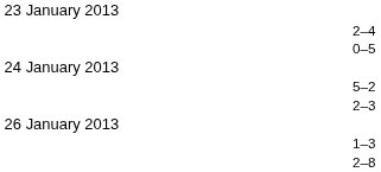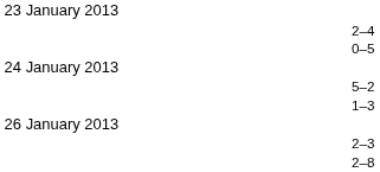rows swapped: 2–3 <-> 1–3
